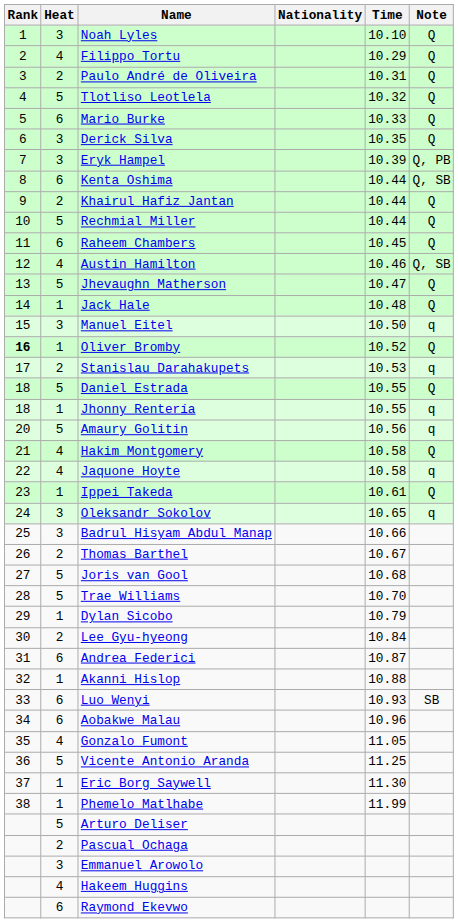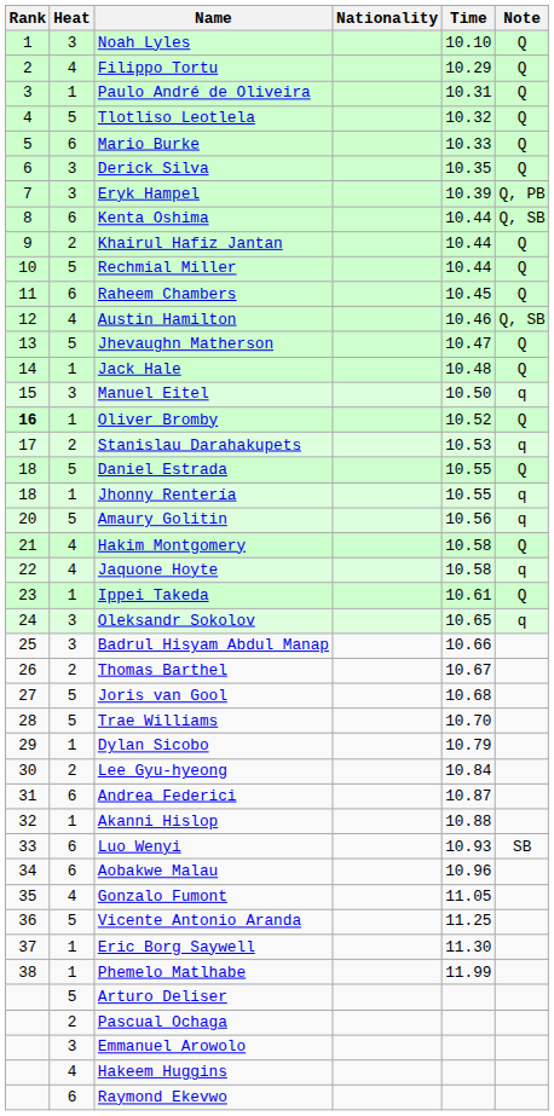Paulo André de Oliveira | Heat: 2 -> 1
